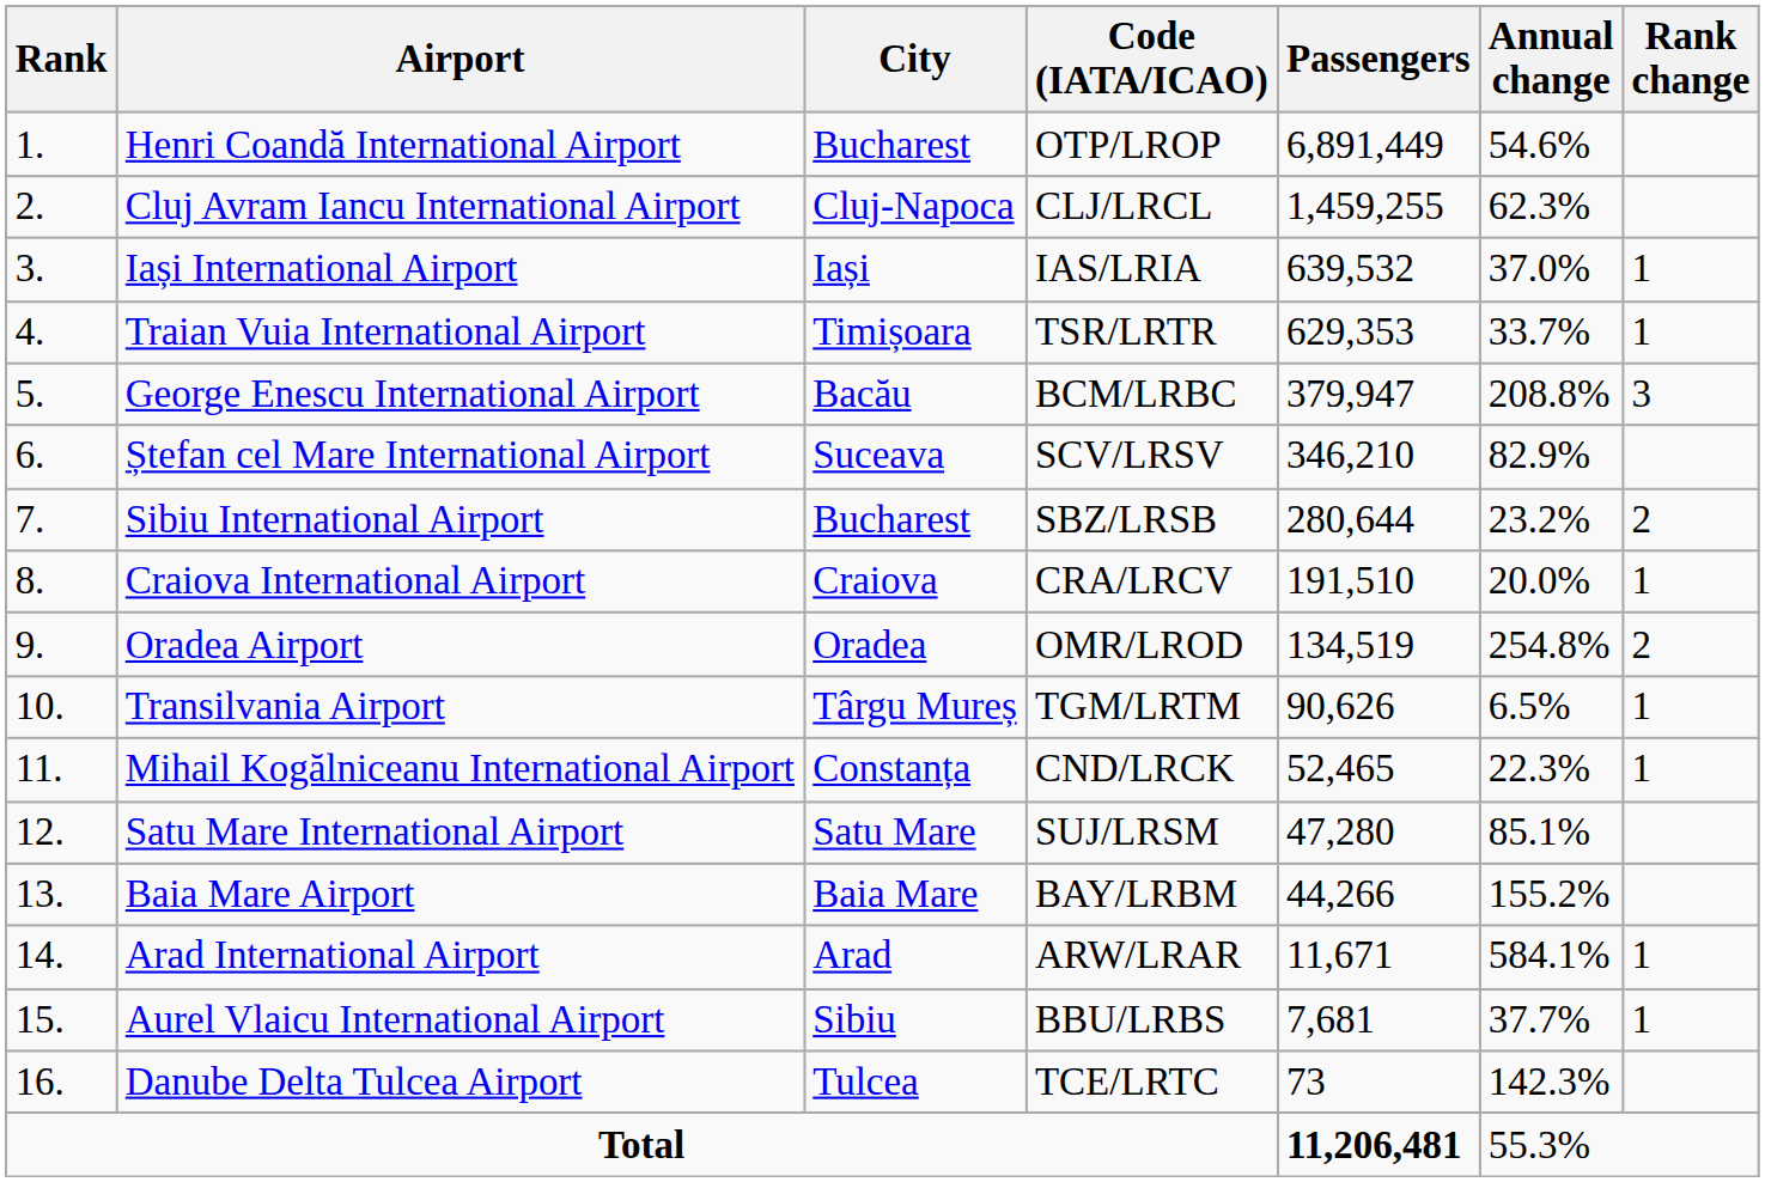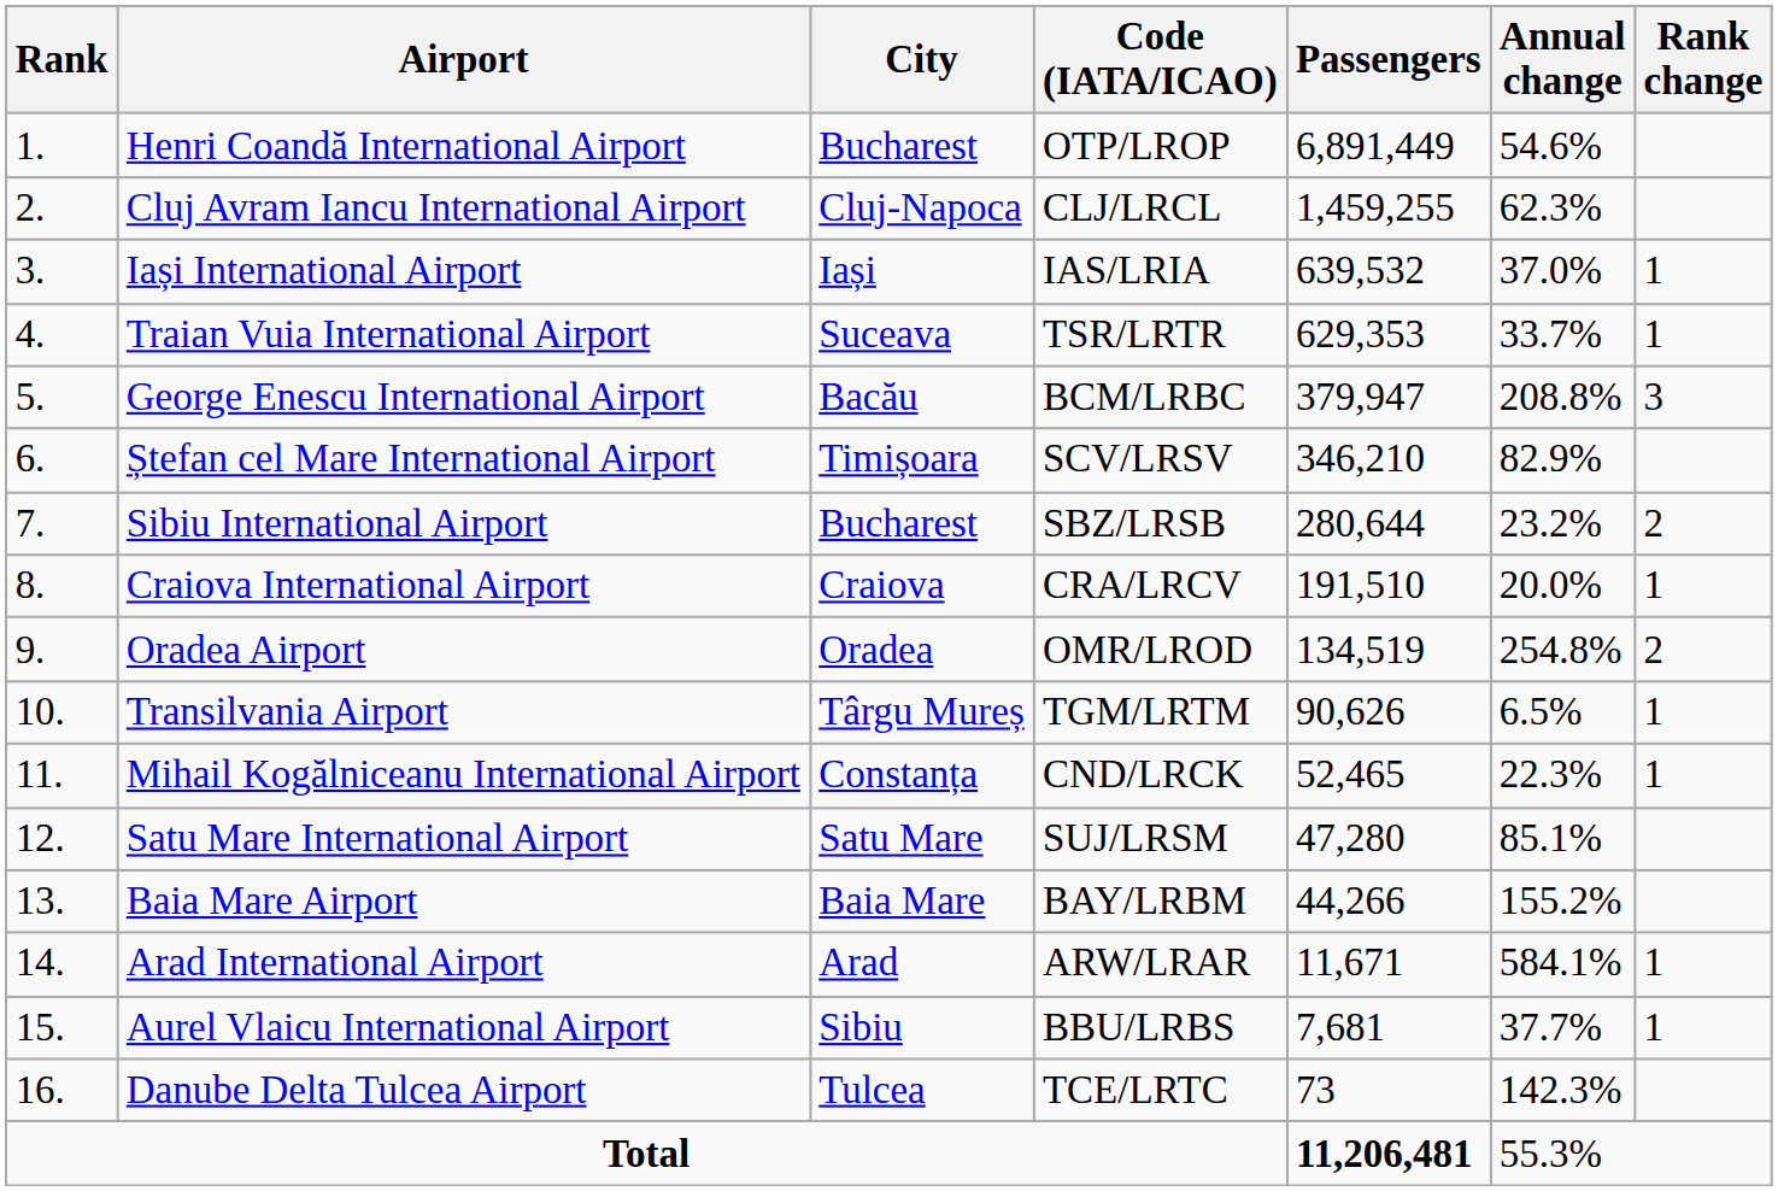Traian Vuia International Airport | City: Timișoara -> Suceava
Ștefan cel Mare International Airport | City: Suceava -> Timișoara
